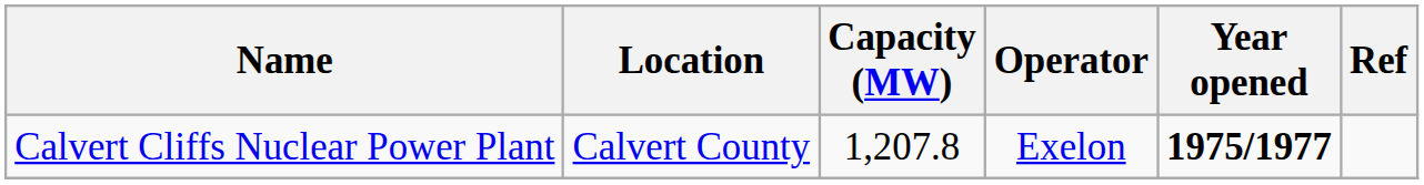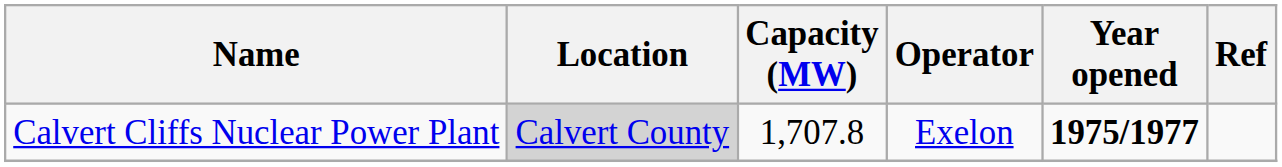Calvert Cliffs Nuclear Power Plant | Location: no background -> lightgrey background
Calvert Cliffs Nuclear Power Plant | Capacity (MW): 1,207.8 -> 1,707.8
